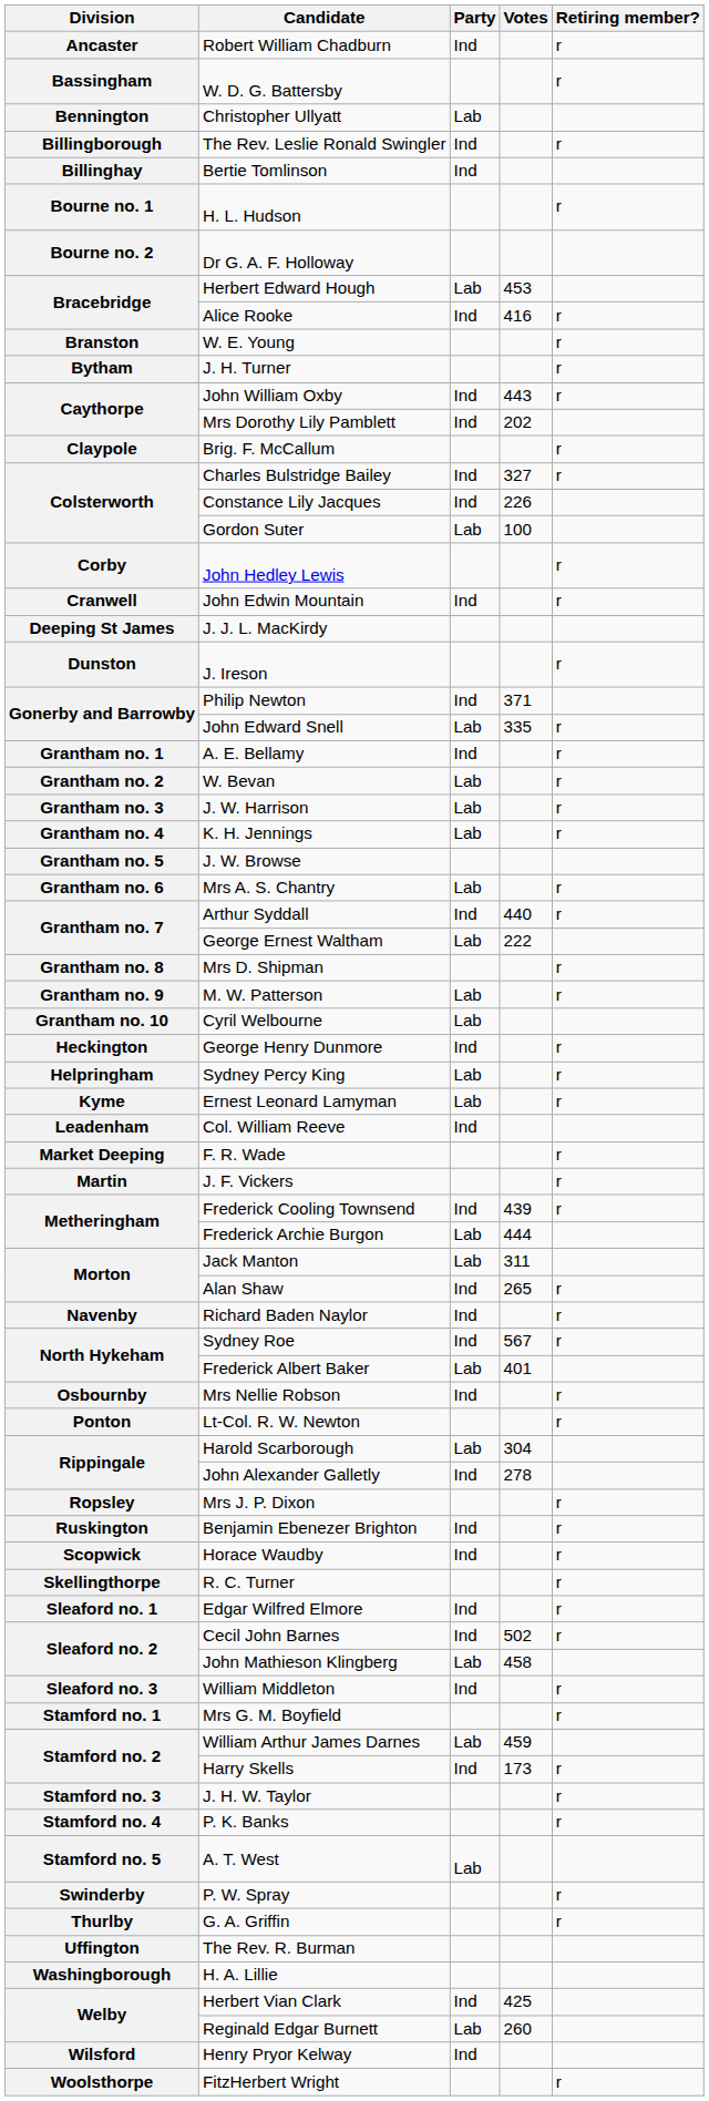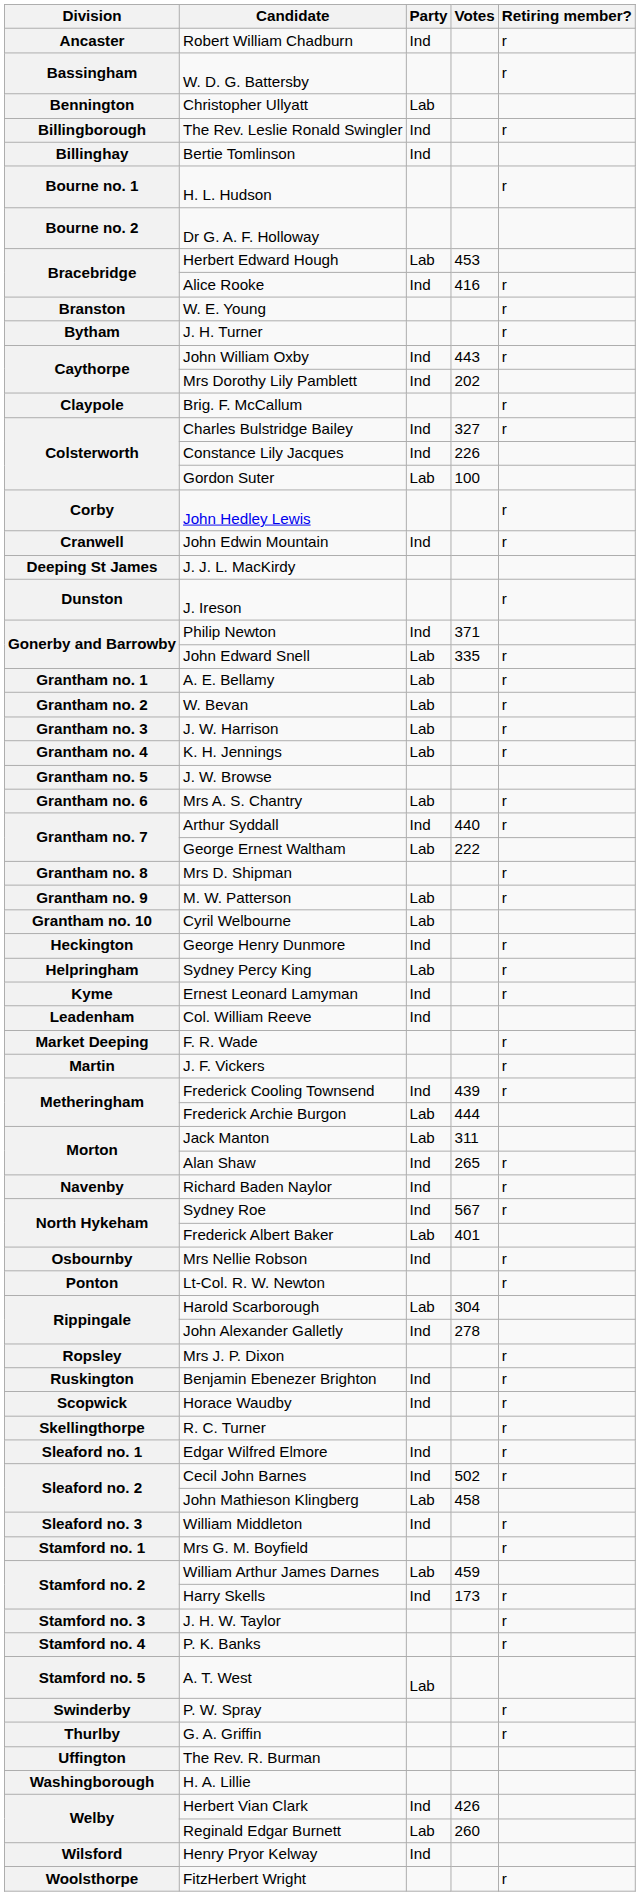A. E. Bellamy | Party: Ind -> Lab
Ernest Leonard Lamyman | Party: Lab -> Ind
Herbert Vian Clark | Votes: 425 -> 426
